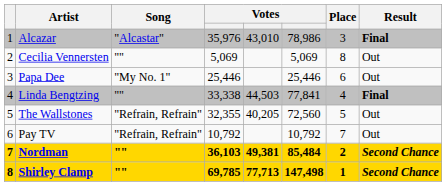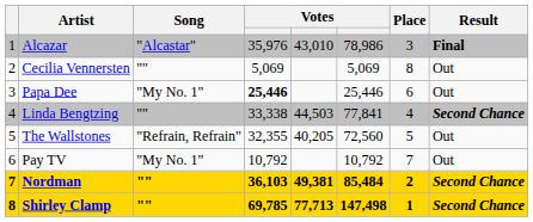Papa Dee | column 4: normal -> bold
Linda Bengtzing | Result: Final -> Second Chance
Pay TV | Song: "Refrain, Refrain" -> "My No. 1"
